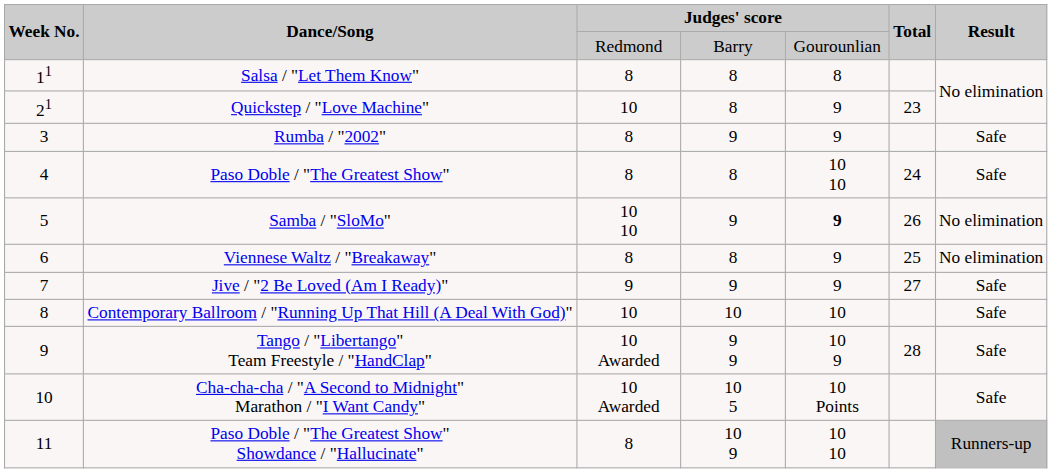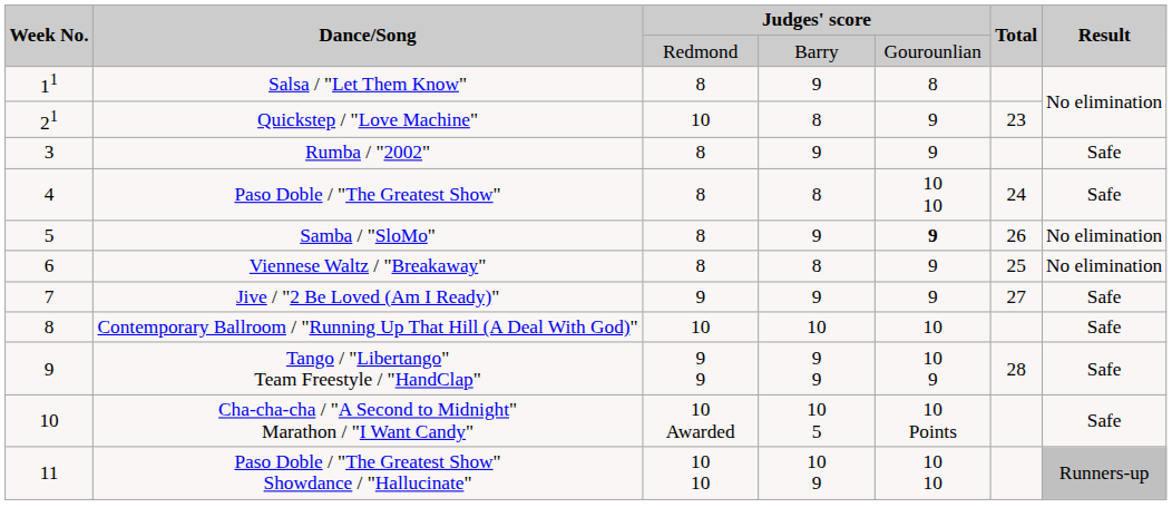Salsa / "Let Them Know" | column 4: 8 -> 9
Samba / "SloMo" | column 3: 10 10 -> 8
Tango / "Libertango" Team Freestyle / "HandClap" | column 3: 10 Awarded -> 9 9
Paso Doble / "The Greatest Show" Showdance / "Hallucinate" | column 3: 8 -> 10 10
